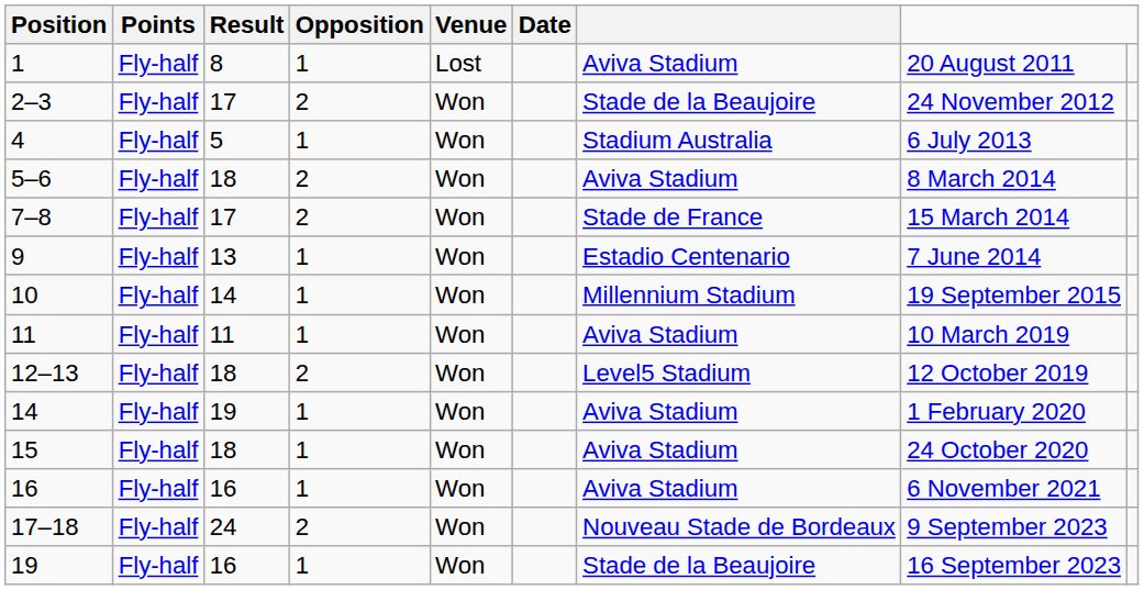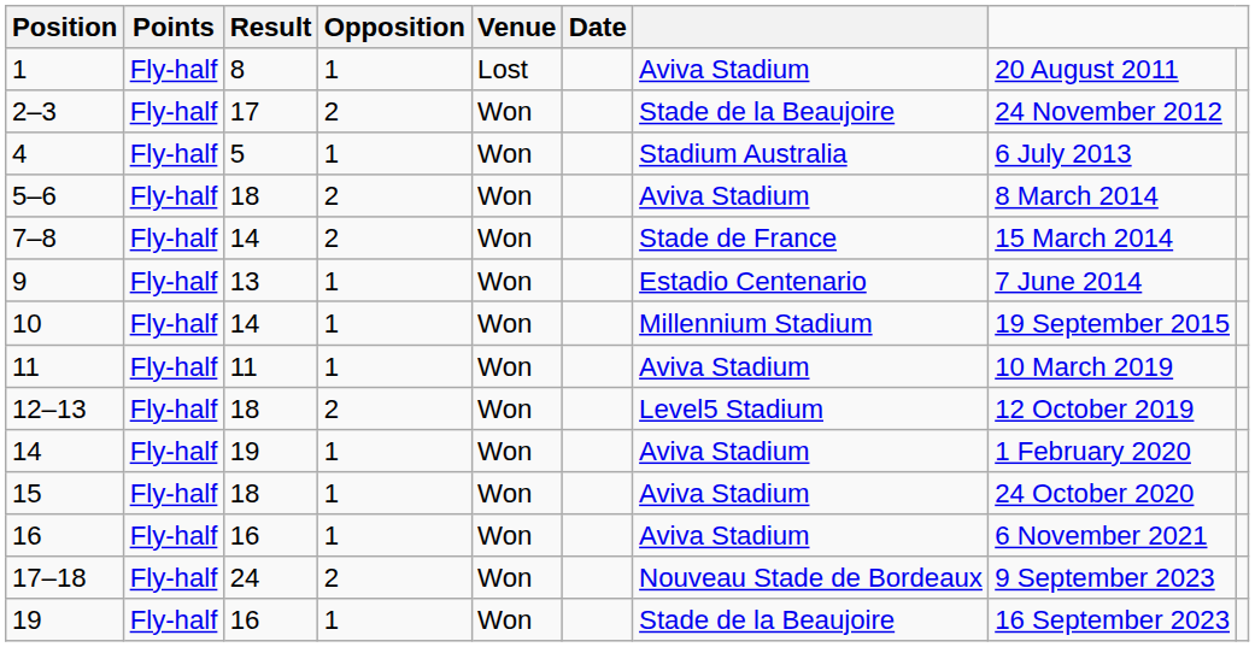7–8 | Result: 17 -> 14
